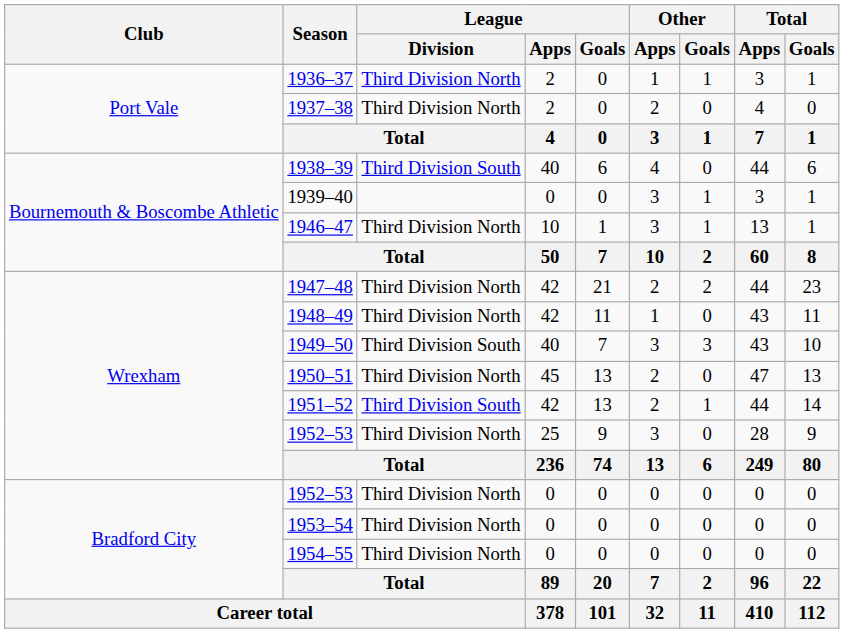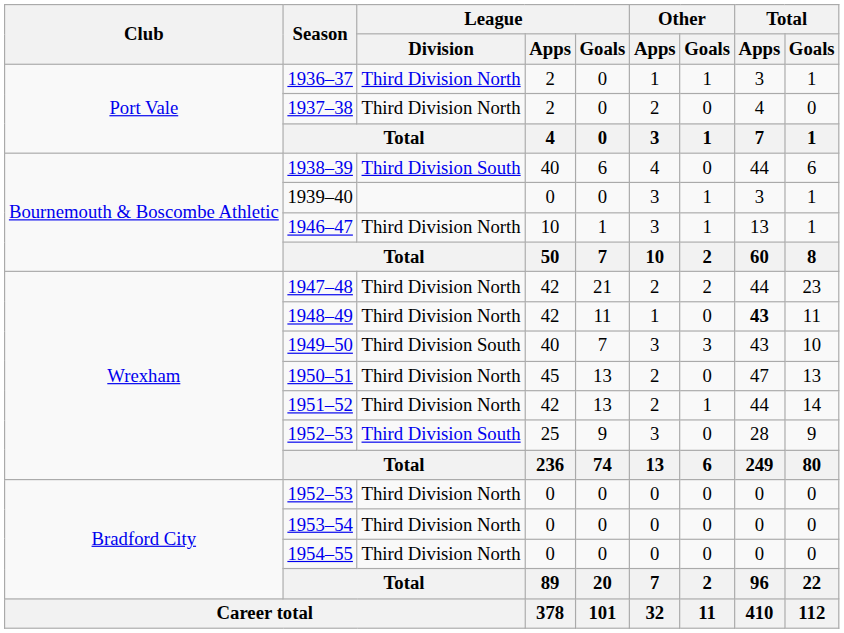1948–49 | Total / Apps: normal -> bold
1951–52 | League / Division: Third Division South -> Third Division North
1952–53 / 25 | League / Division: Third Division North -> Third Division South
